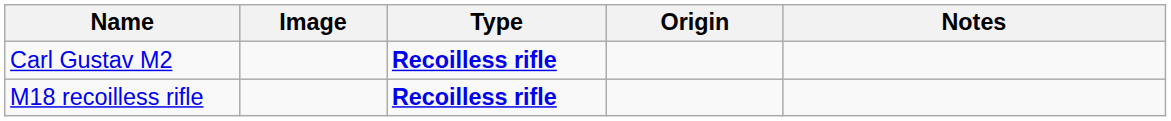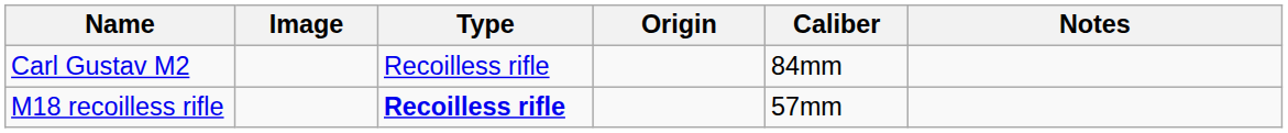+ column: Caliber | 84mm | 57mm
Carl Gustav M2 | Type: bold -> normal
